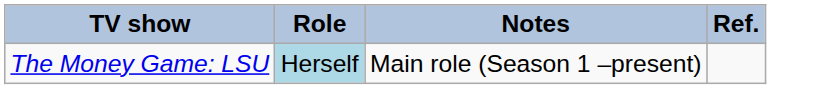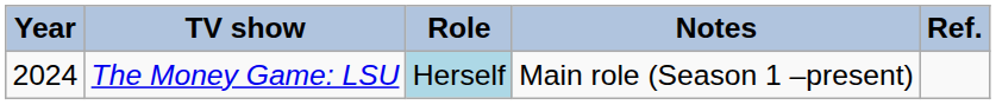+ column: Year | 2024
